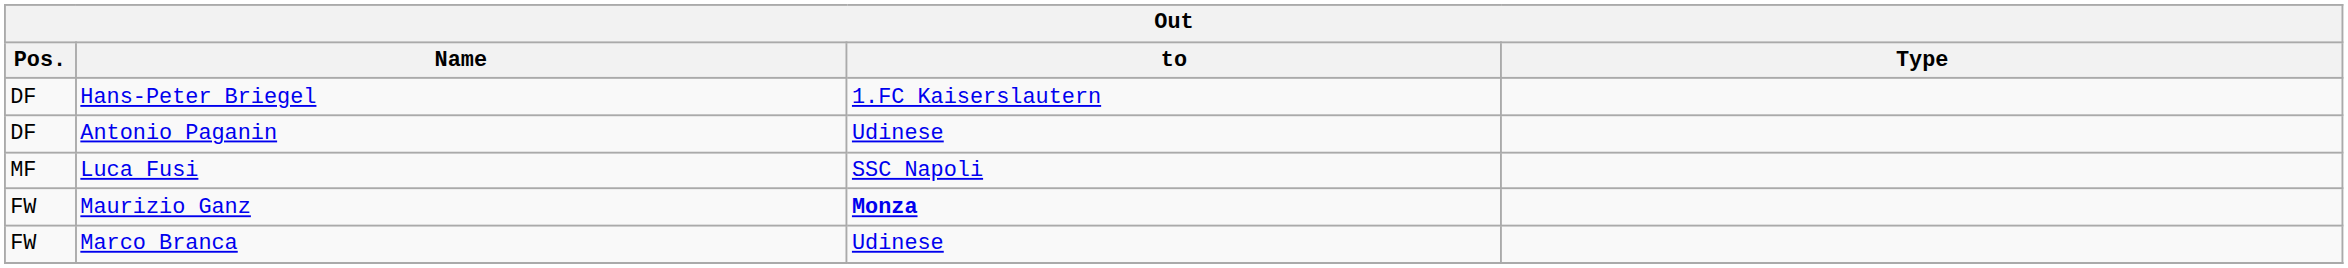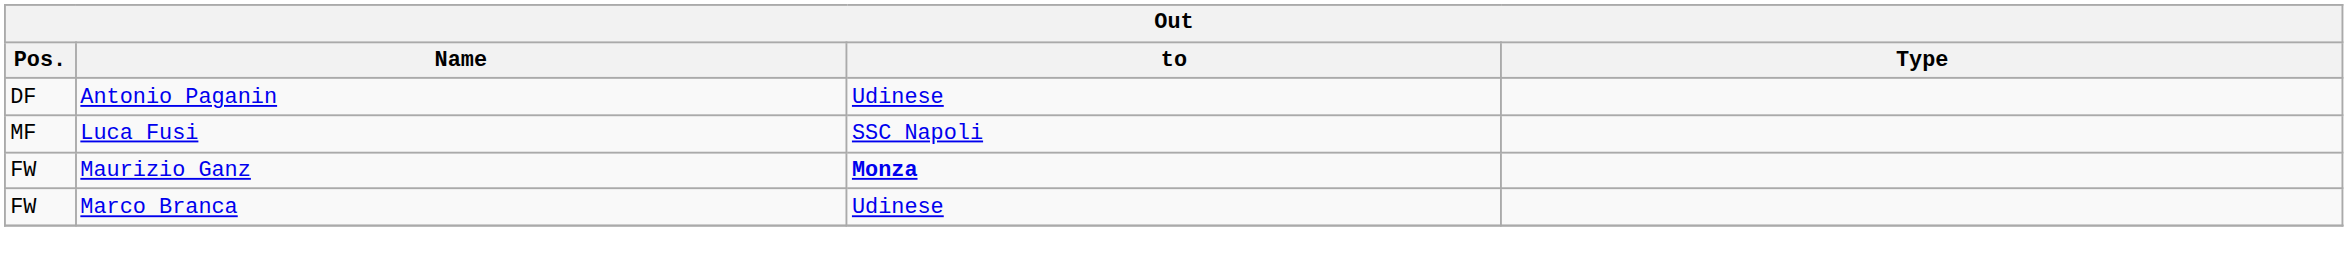- row: DF | Hans-Peter Briegel | 1.FC Kaiserslautern
